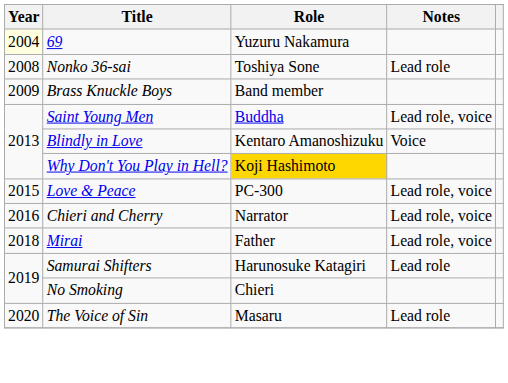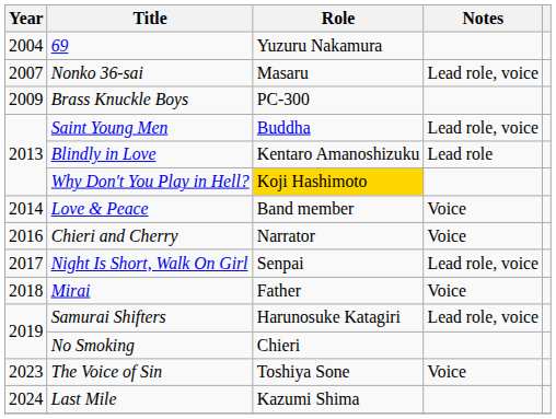69 | Year: lightyellow background -> no background
Nonko 36-sai | Year: 2008 -> 2007
Nonko 36-sai | Role: Toshiya Sone -> Masaru
Nonko 36-sai | Notes: Lead role -> Lead role, voice
Brass Knuckle Boys | Role: Band member -> PC-300
Blindly in Love | Notes: Voice -> Lead role
Love & Peace | Year: 2015 -> 2014
Love & Peace | Role: PC-300 -> Band member
Love & Peace | Notes: Lead role, voice -> Voice
Chieri and Cherry | Notes: Lead role, voice -> Voice
+ row: 2017 | Night Is Short, Walk On Girl | Senpai | Lead role, voice
Mirai | Notes: Lead role, voice -> Voice
Samurai Shifters | Notes: Lead role -> Lead role, voice
The Voice of Sin | Year: 2020 -> 2023
The Voice of Sin | Role: Masaru -> Toshiya Sone
The Voice of Sin | Notes: Lead role -> Voice
+ row: 2024 | Last Mile | Kazumi Shima
